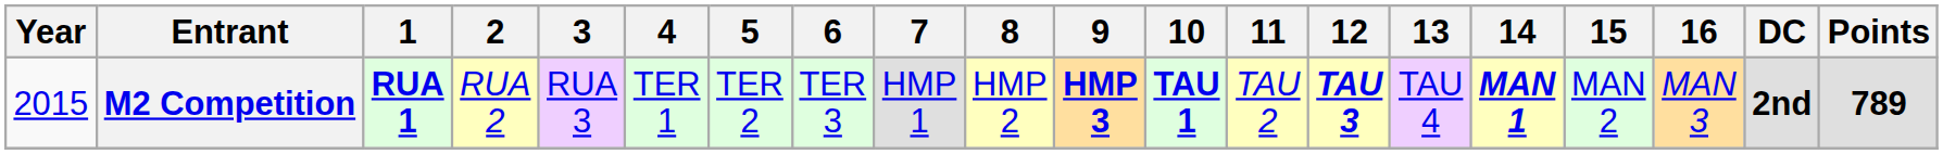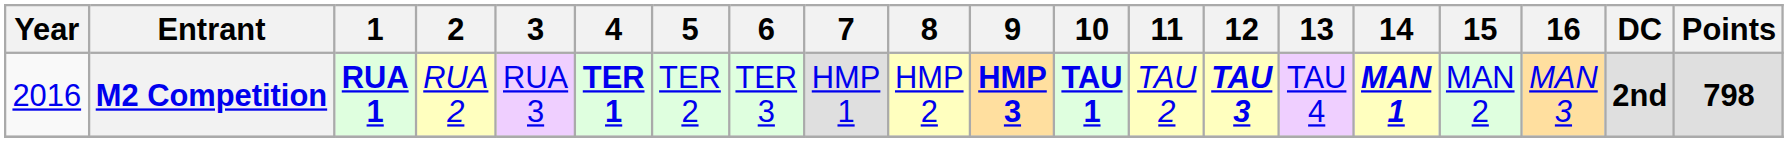M2 Competition | Year: 2015 -> 2016
M2 Competition | 4: normal -> bold
M2 Competition | Points: 789 -> 798
